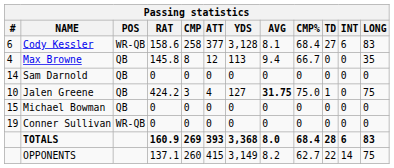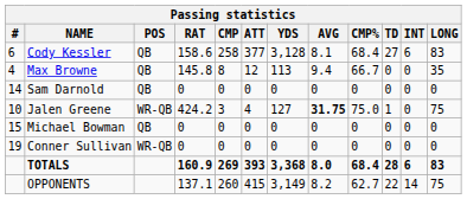Cody Kessler | POS: WR-QB -> QB
Jalen Greene | POS: QB -> WR-QB
